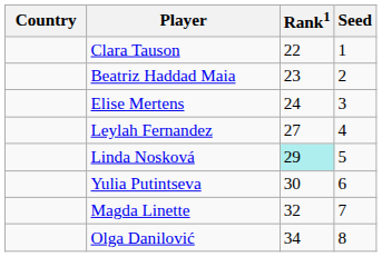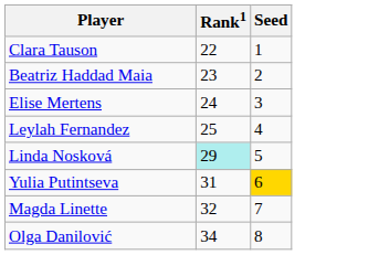- column: Country
Leylah Fernandez | Rank1: 27 -> 25
Yulia Putintseva | Rank1: 30 -> 31
Yulia Putintseva | Seed: no background -> gold background
